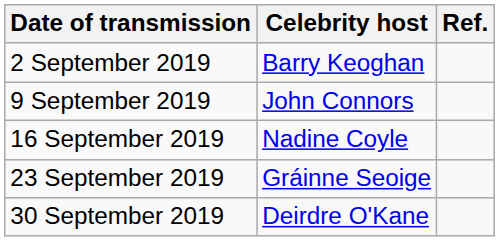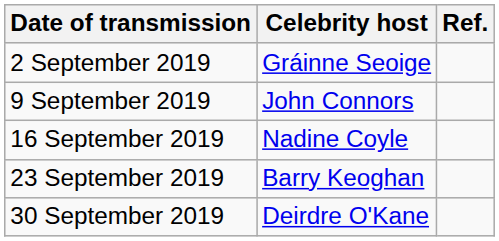2 September 2019 | Celebrity host: Barry Keoghan -> Gráinne Seoige
23 September 2019 | Celebrity host: Gráinne Seoige -> Barry Keoghan
